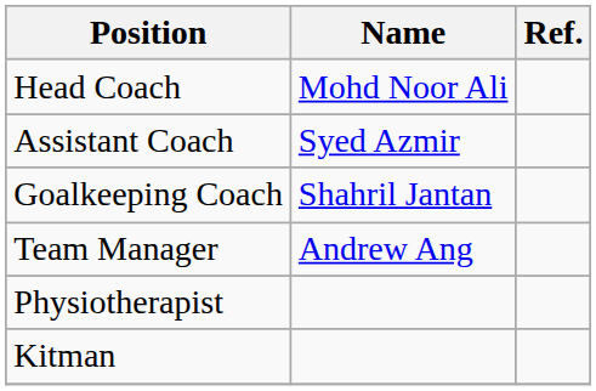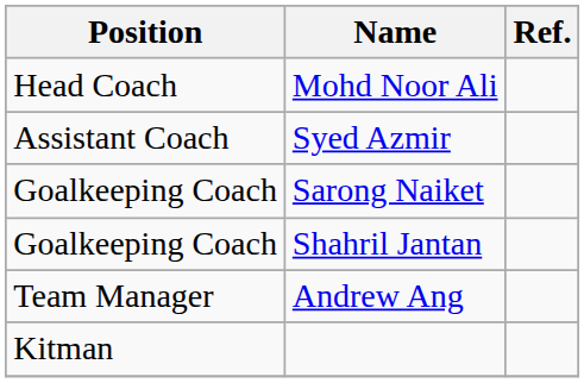+ row: Goalkeeping Coach | Sarong Naiket
- row: Physiotherapist
